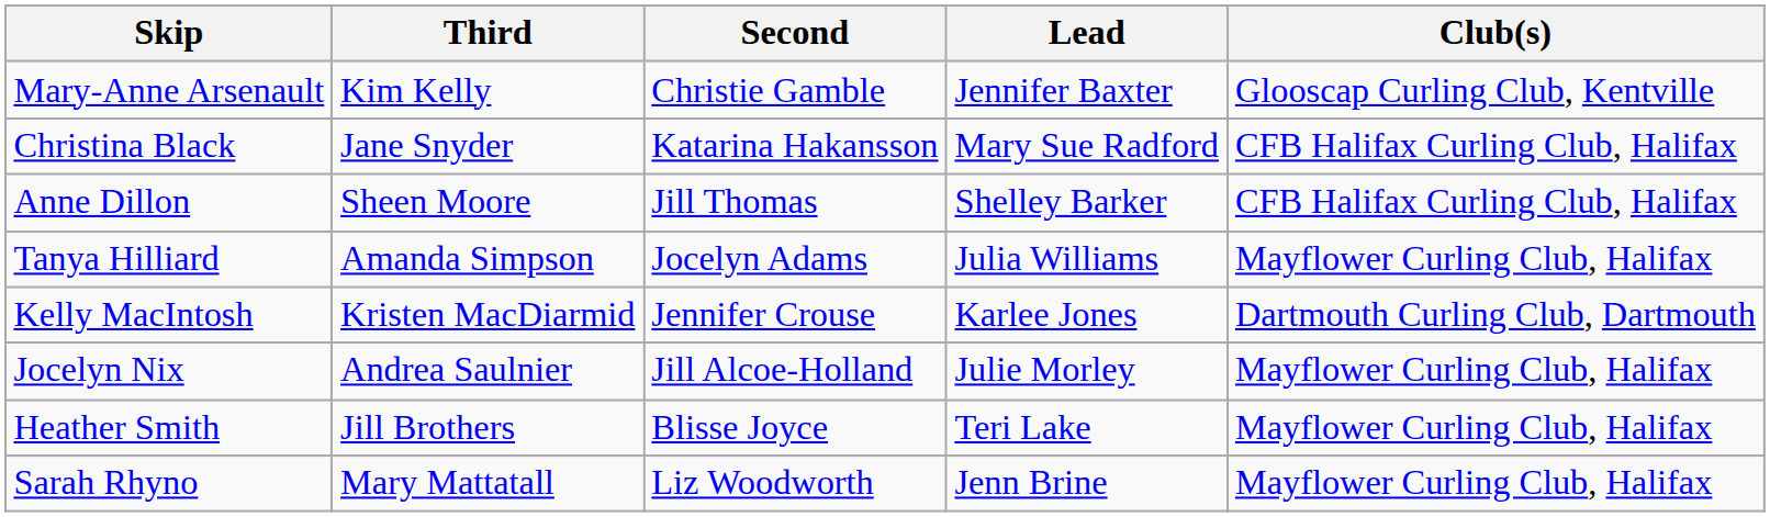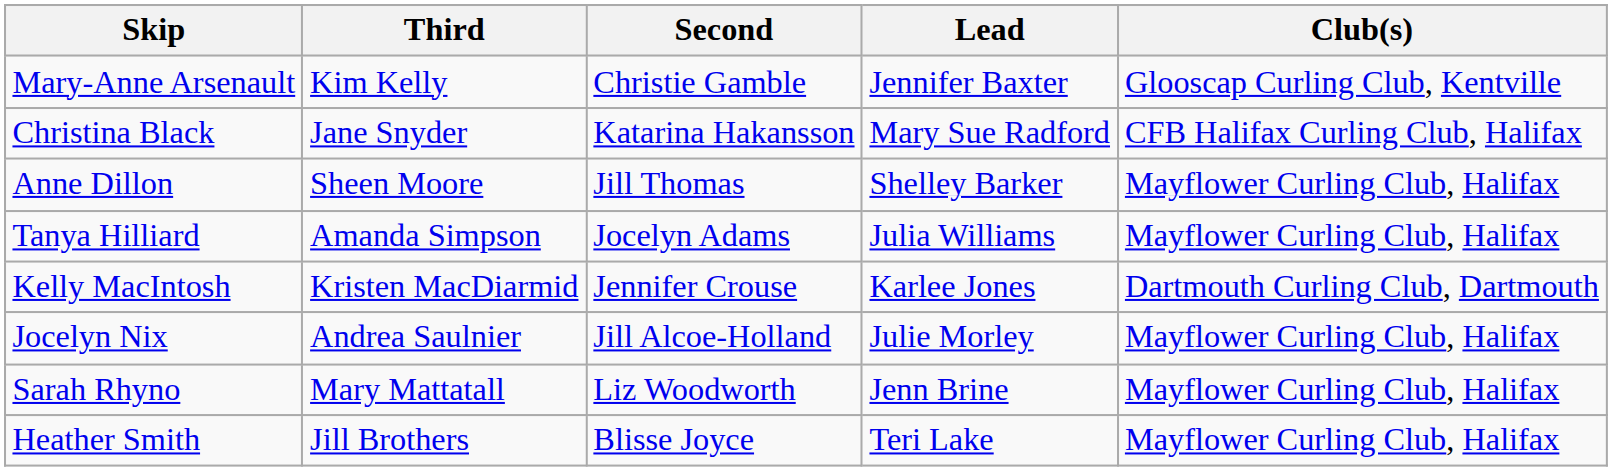Anne Dillon | Club(s): CFB Halifax Curling Club, Halifax -> Mayflower Curling Club, Halifax
rows swapped: Sarah Rhyno <-> Heather Smith
